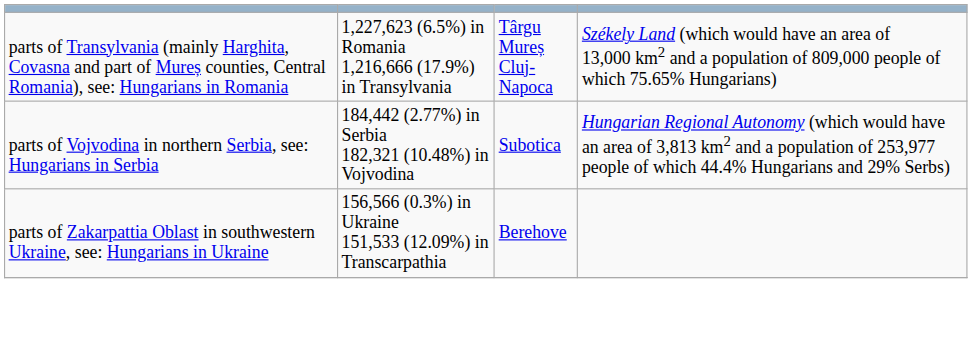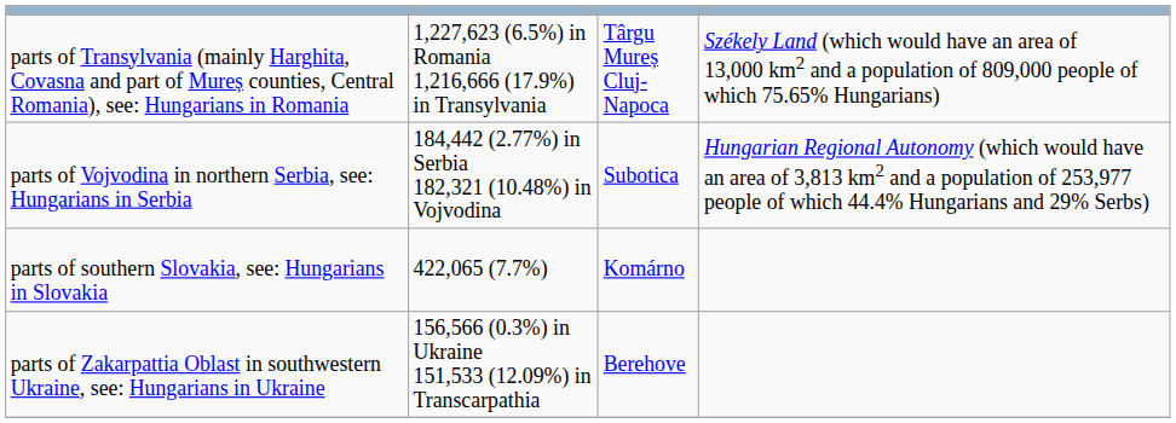+ row: parts of southern Slovakia, see: Hungarians in Slovakia | 422,065 (7.7%) | Komárno
